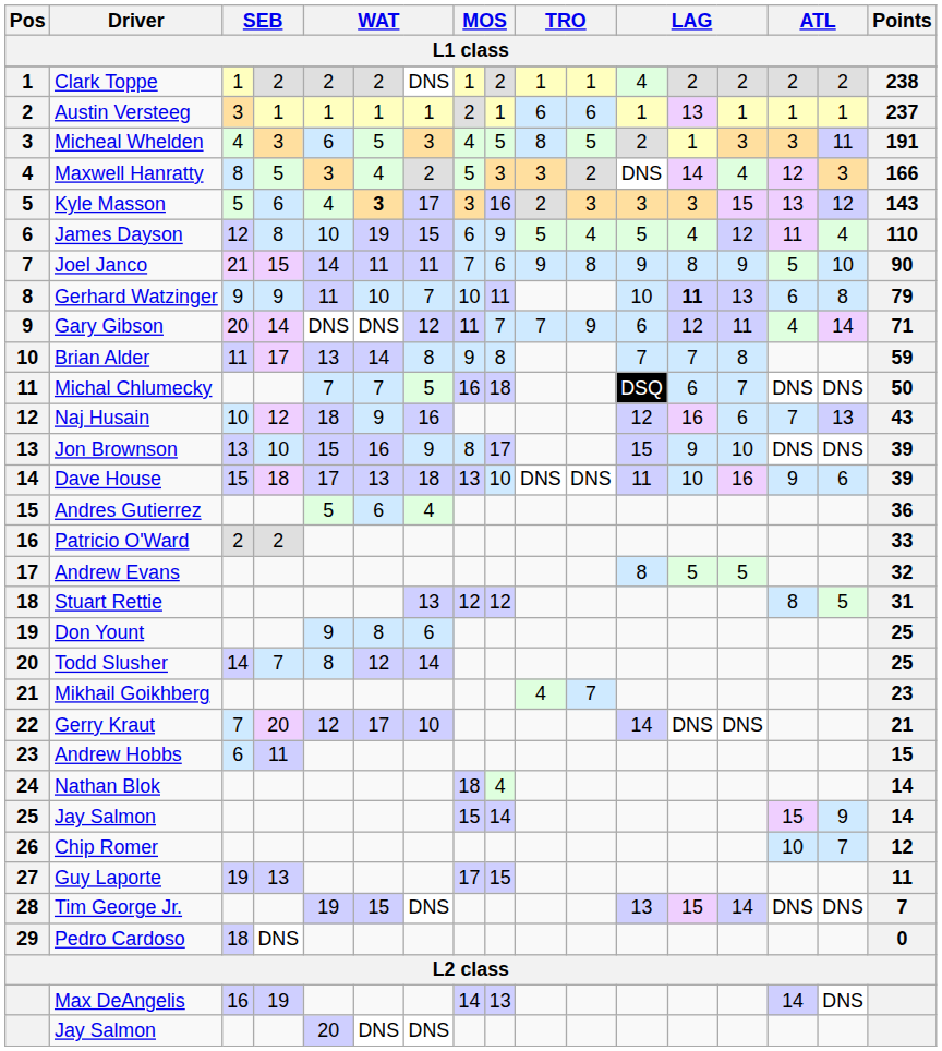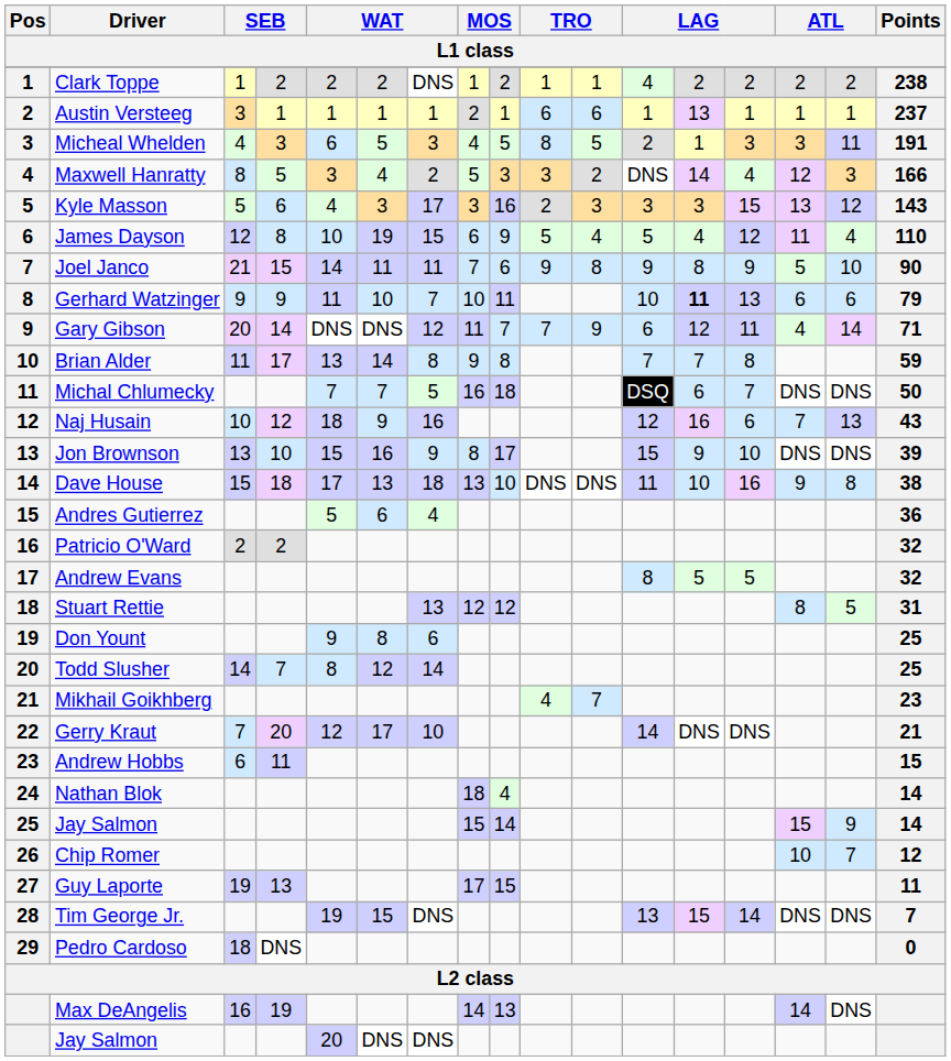Kyle Masson | column 6: bold -> normal
Gerhard Watzinger | column 16: 8 -> 6
Dave House | column 16: 6 -> 8
Dave House | Points: 39 -> 38
Patricio O'Ward | Points: 33 -> 32
